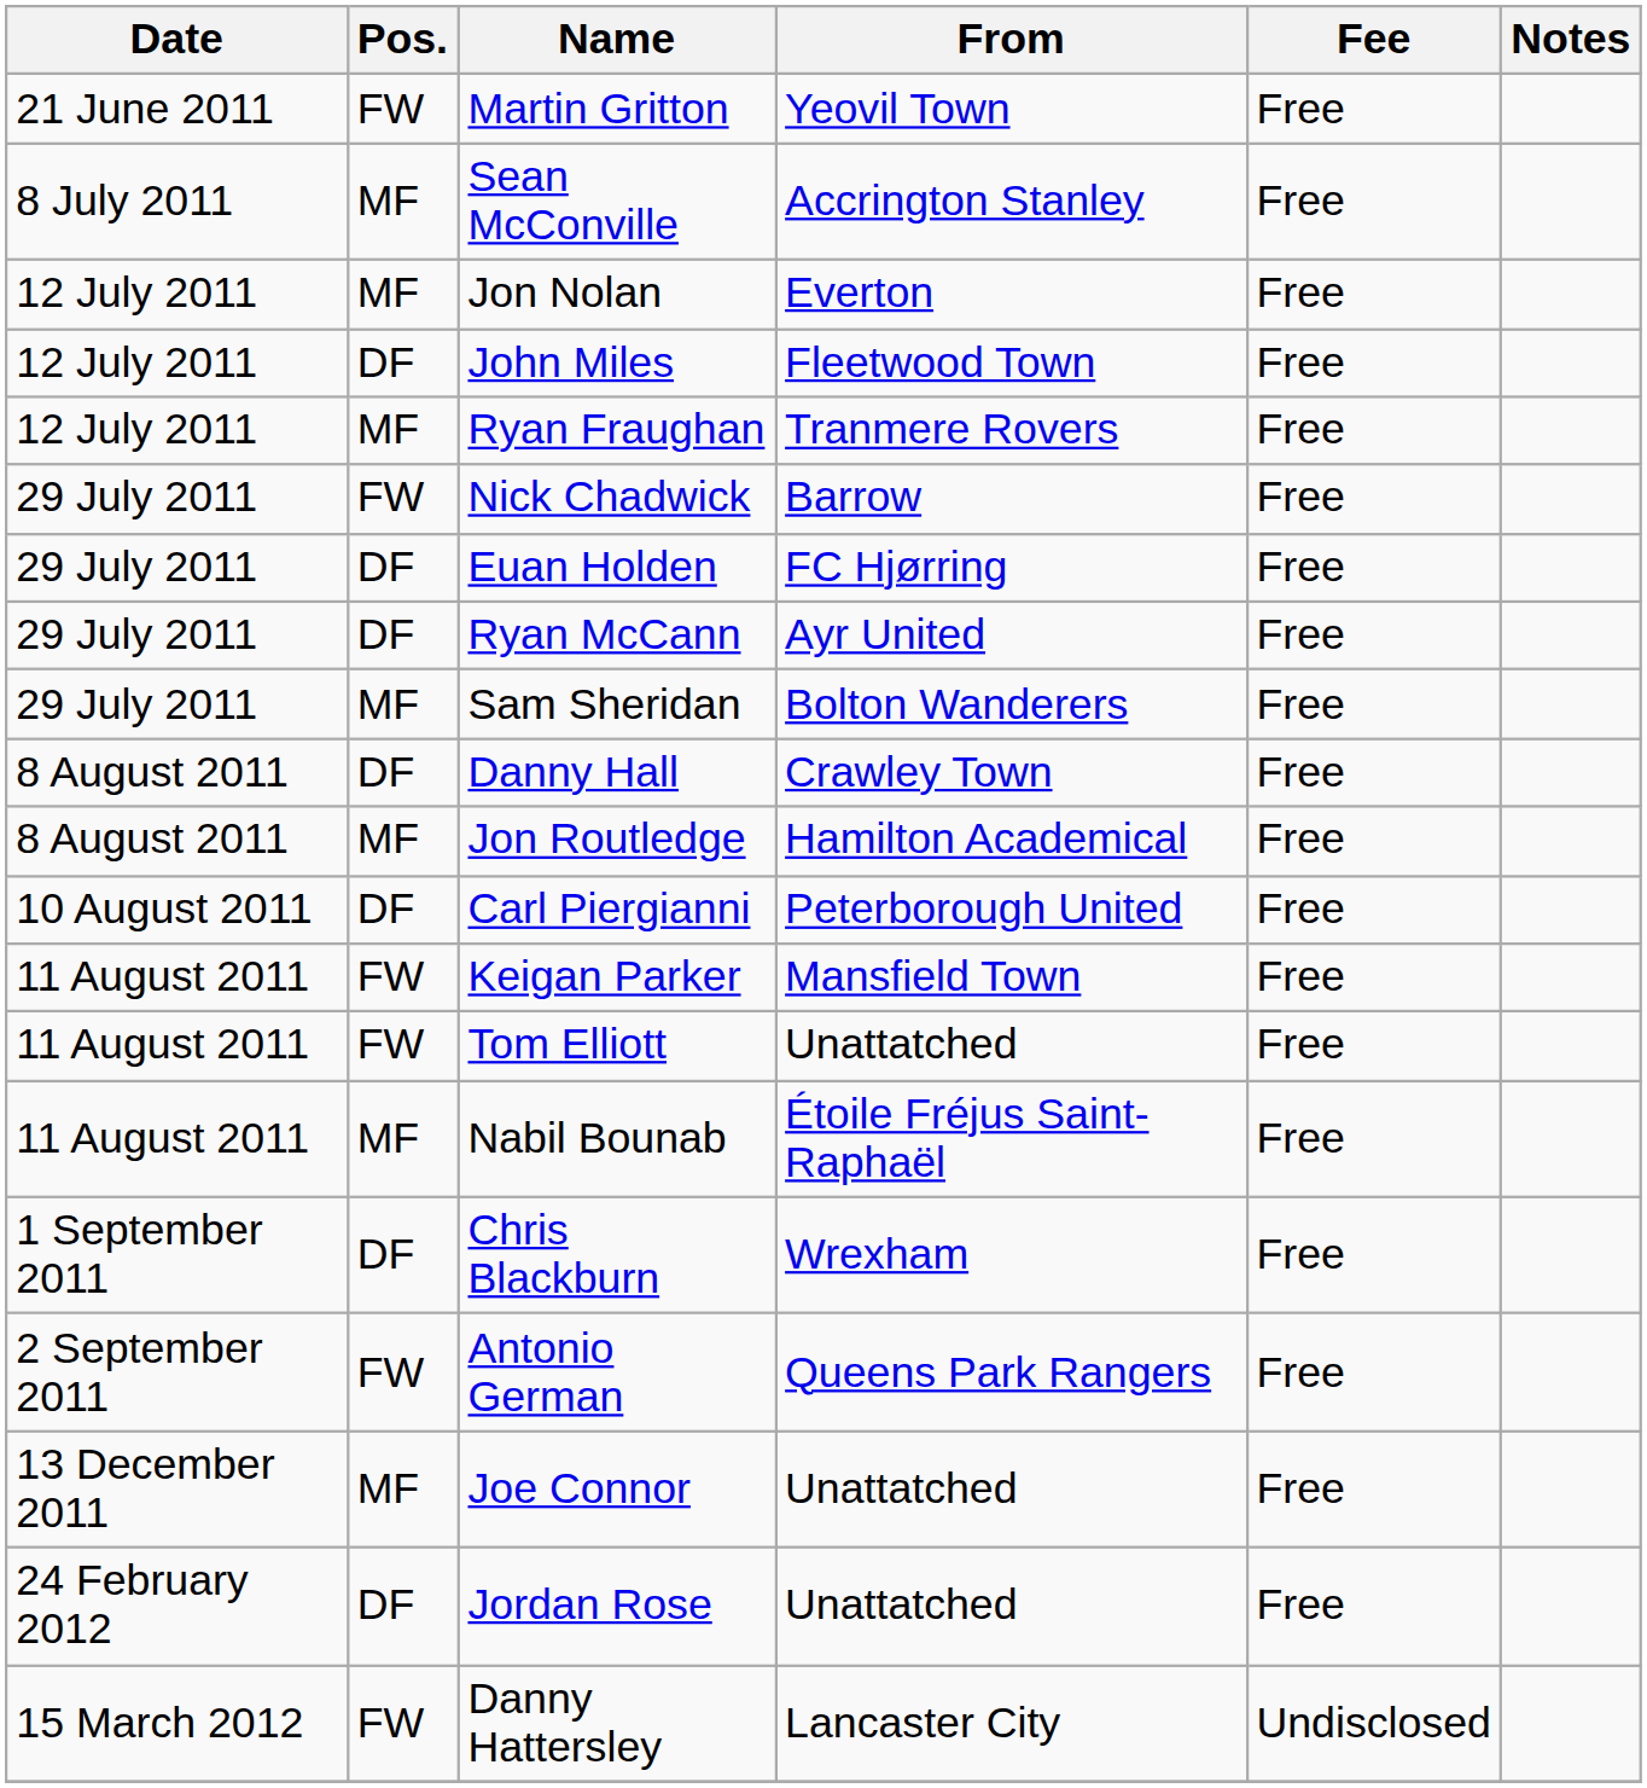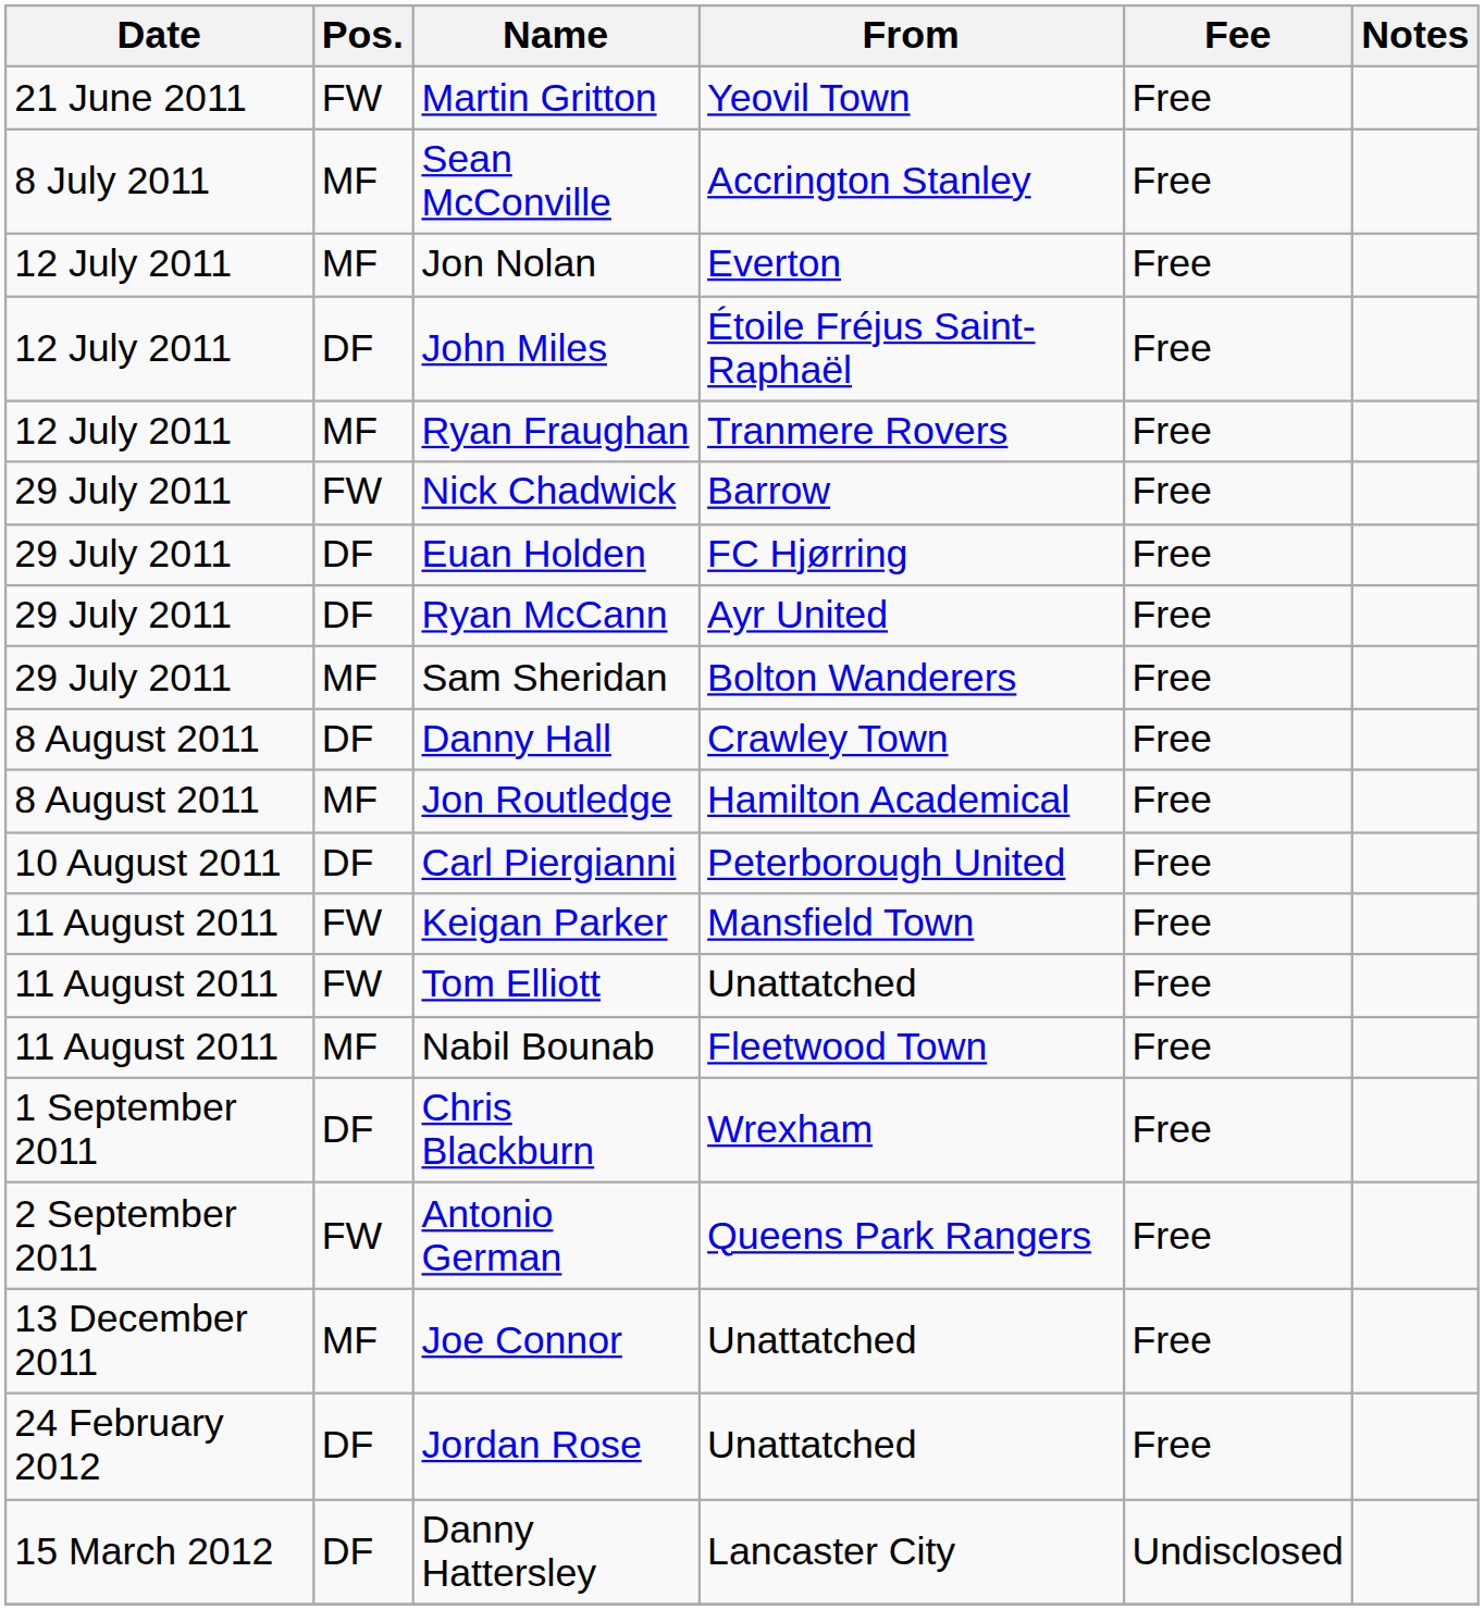John Miles | From: Fleetwood Town -> Étoile Fréjus Saint-Raphaël
Nabil Bounab | From: Étoile Fréjus Saint-Raphaël -> Fleetwood Town
Danny Hattersley | Pos.: FW -> DF
